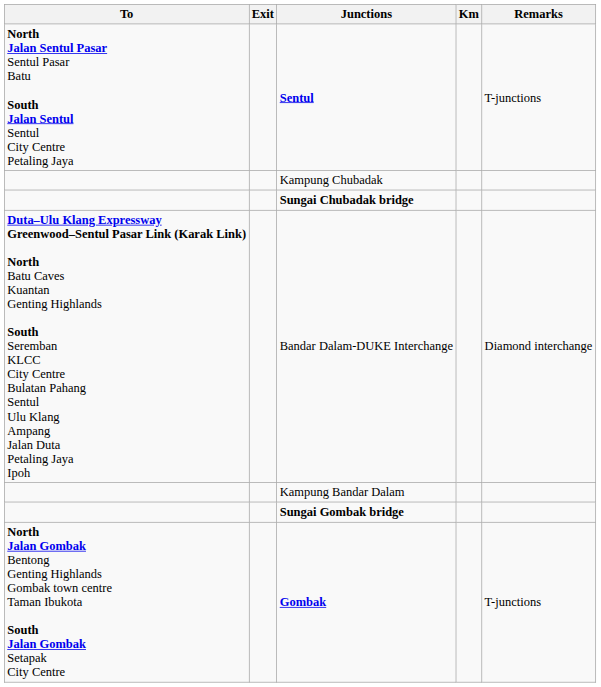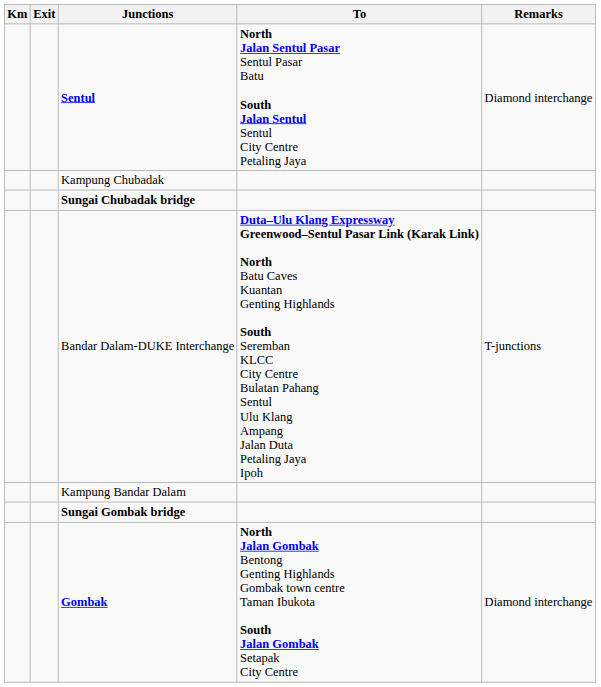columns swapped: Km <-> To
Sentul | Remarks: T-junctions -> Diamond interchange
Bandar Dalam-DUKE Interchange | Remarks: Diamond interchange -> T-junctions
Gombak | Remarks: T-junctions -> Diamond interchange
